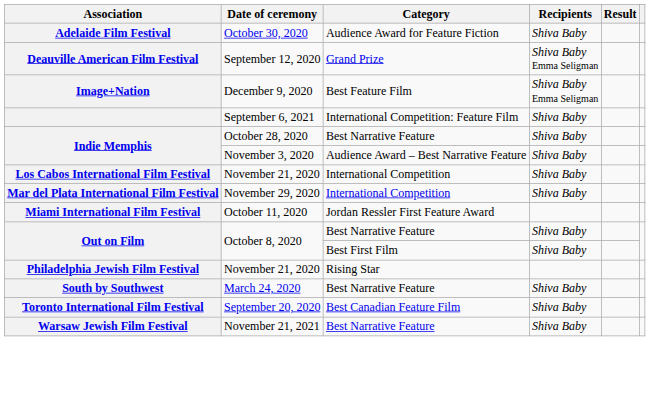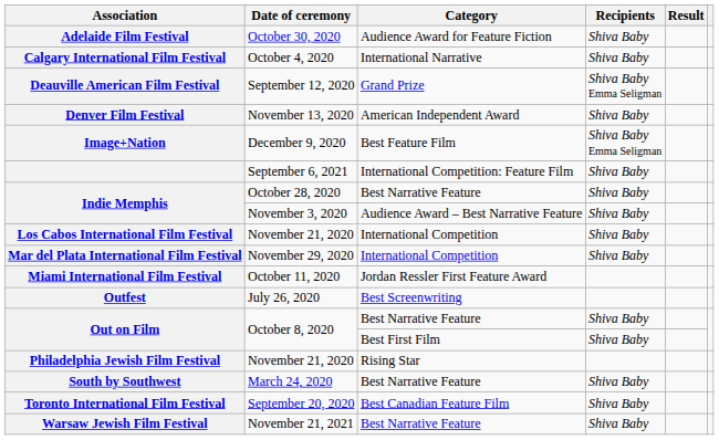+ row: Calgary International Film Festival | October 4, 2020 | International Narrative | Shiva Baby
+ row: Denver Film Festival | November 13, 2020 | American Independent Award | Shiva Baby
+ row: Outfest | July 26, 2020 | Best Screenwriting
